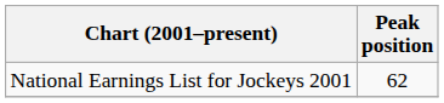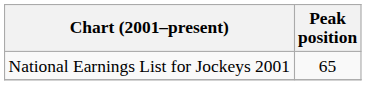National Earnings List for Jockeys 2001 | Peak position: 62 -> 65
